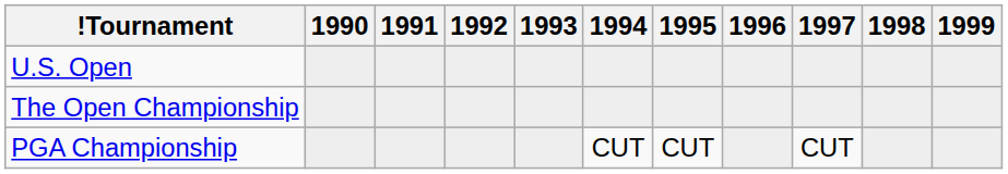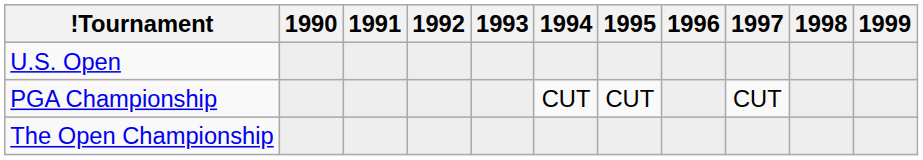rows swapped: The Open Championship <-> PGA Championship
